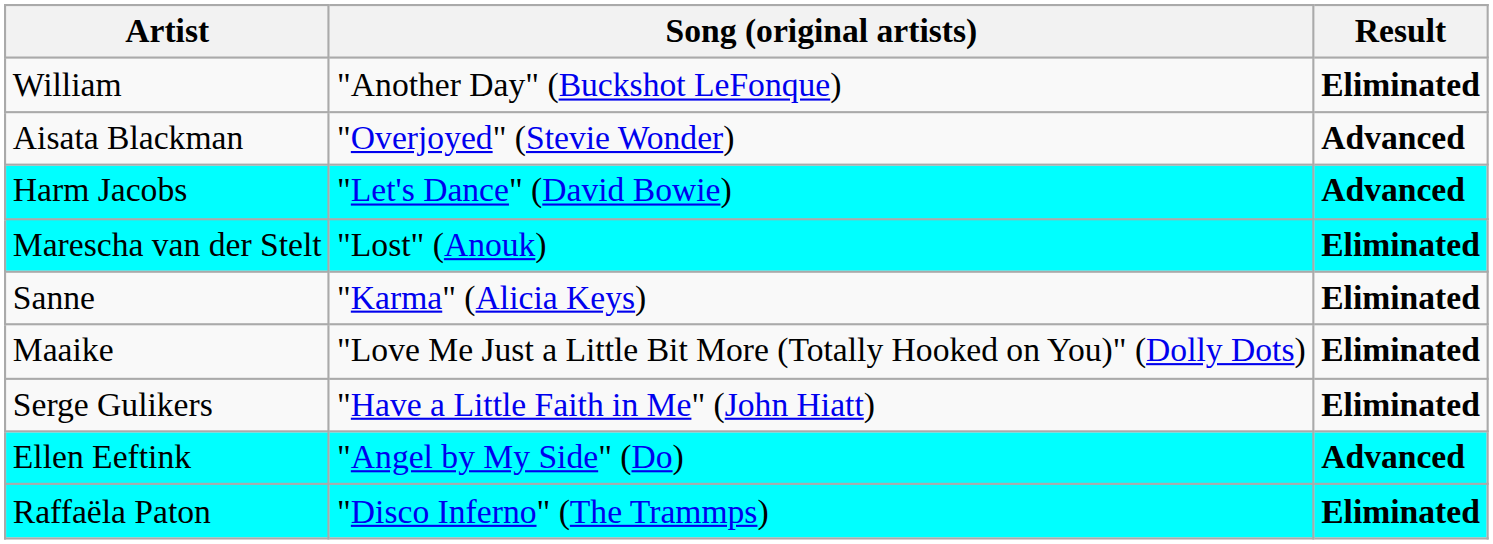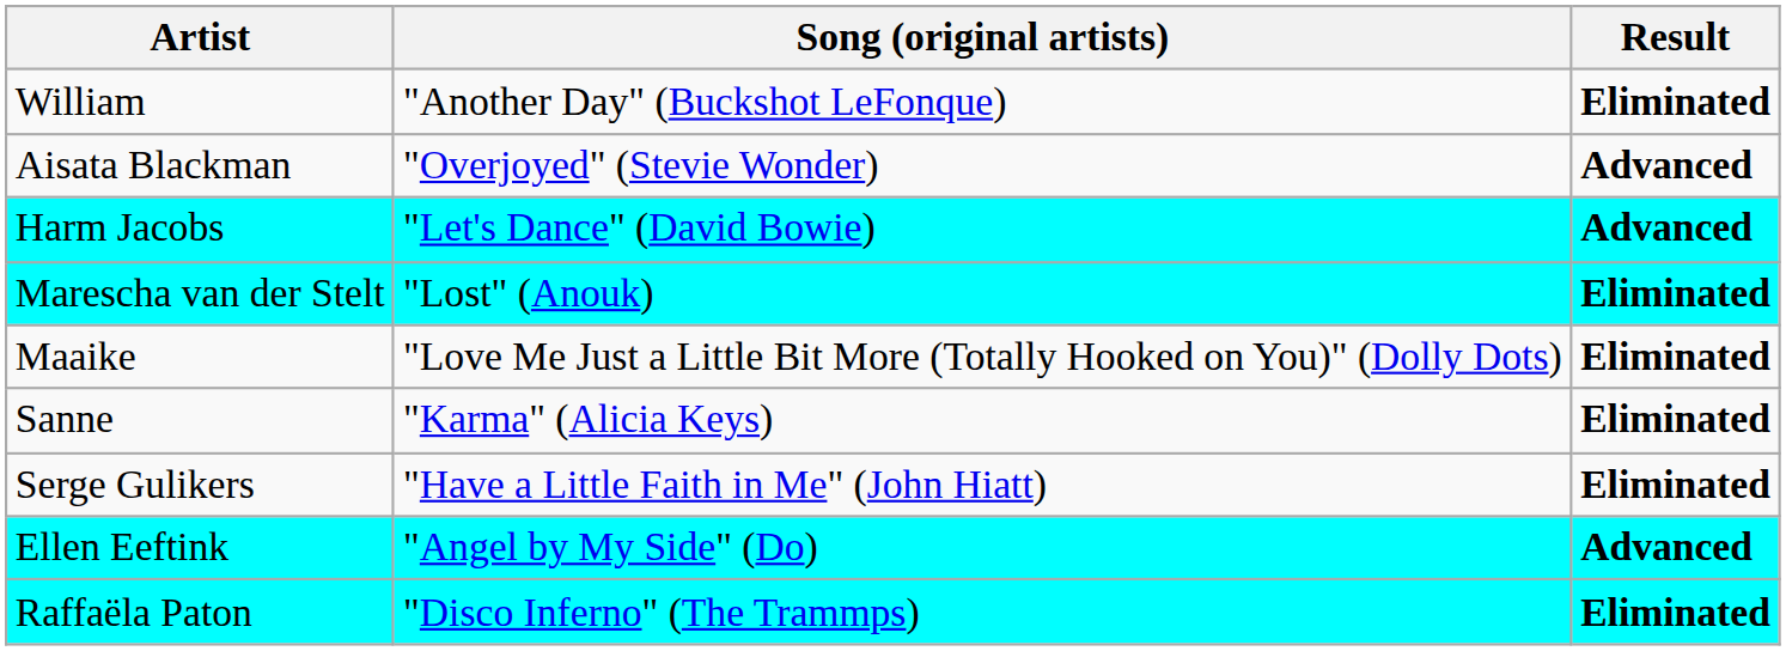rows swapped: Maaike <-> Sanne
